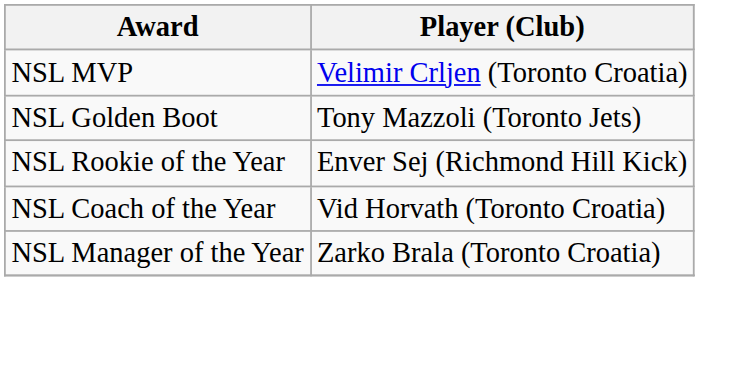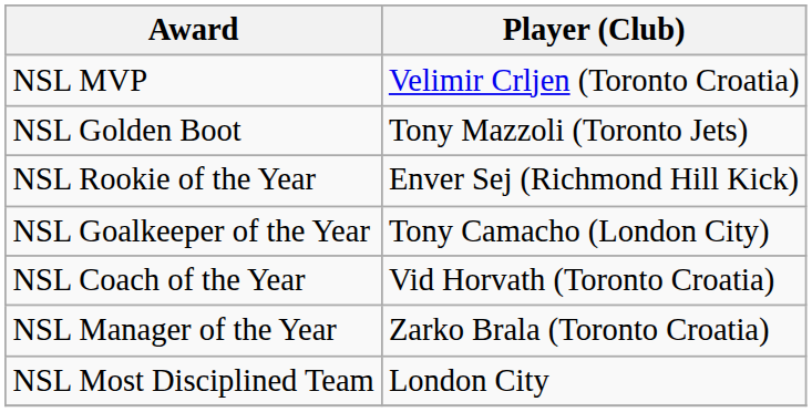+ row: NSL Goalkeeper of the Year | Tony Camacho (London City)
+ row: NSL Most Disciplined Team | London City
